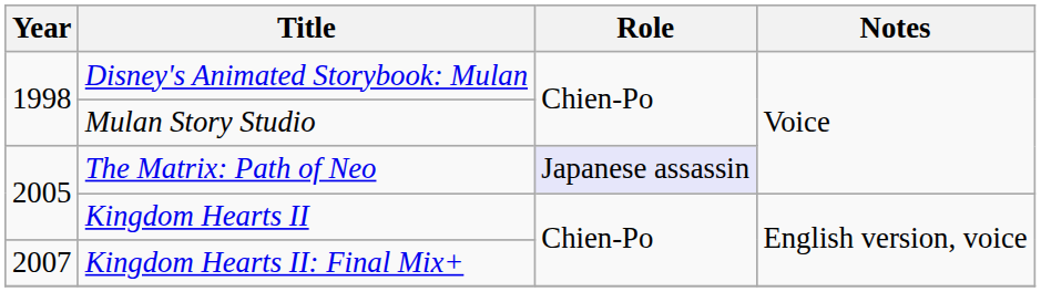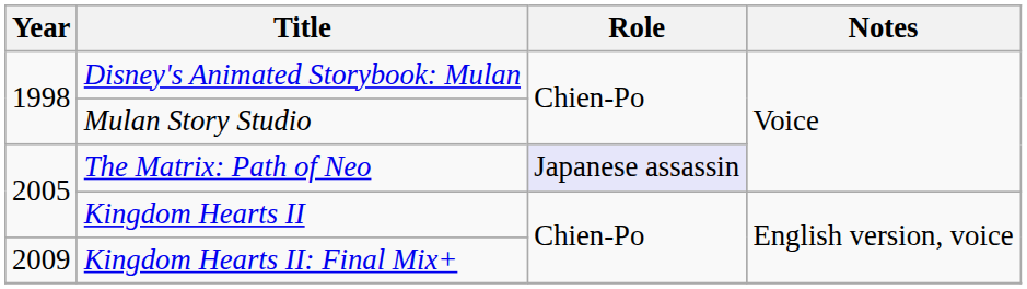Kingdom Hearts II: Final Mix+ | Year: 2007 -> 2009
